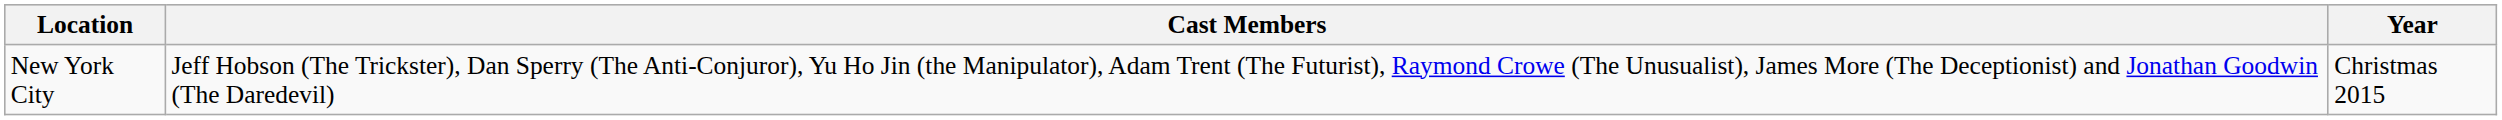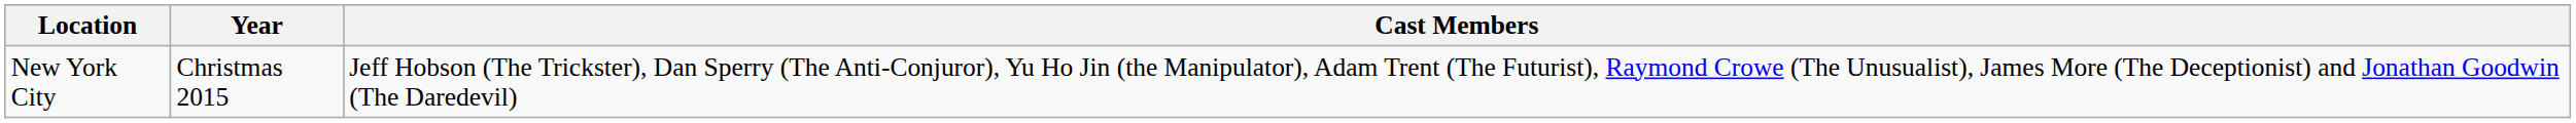columns swapped: Year <-> Cast Members
